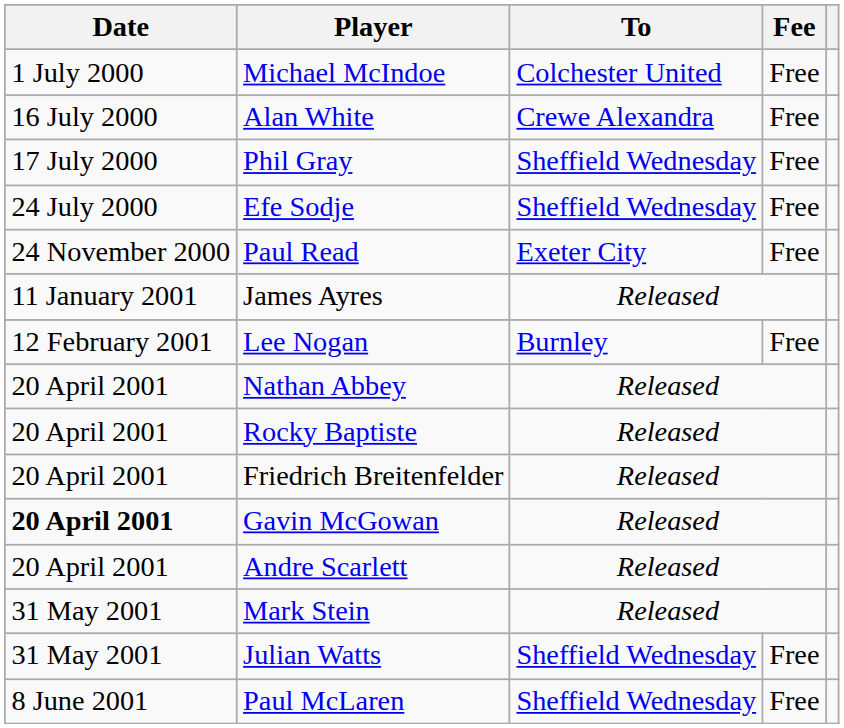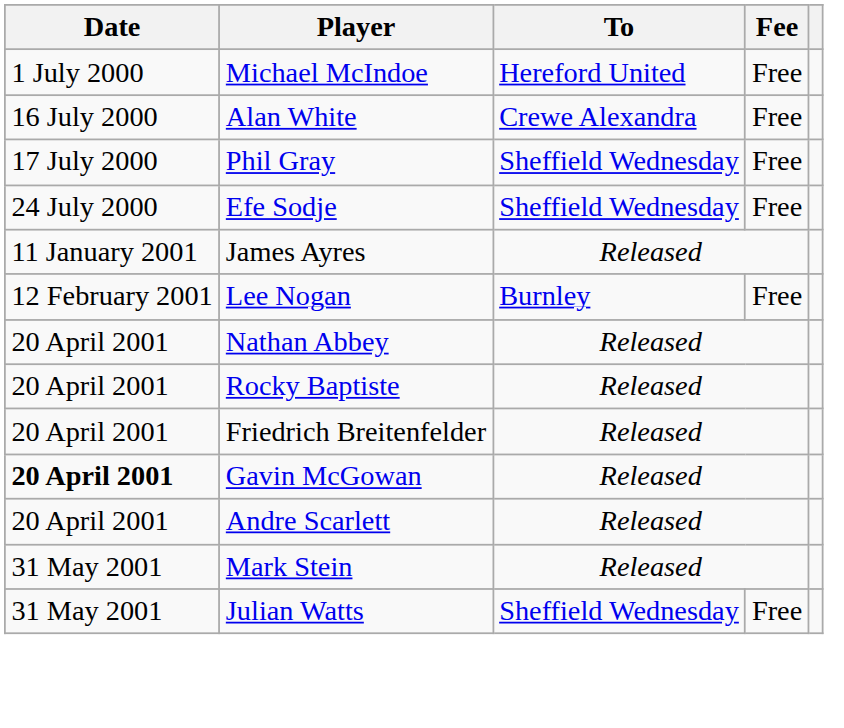Michael McIndoe | To: Colchester United -> Hereford United
- row: 24 November 2000 | Paul Read | Exeter City | Free
- row: 8 June 2001 | Paul McLaren | Sheffield Wednesday | Free
